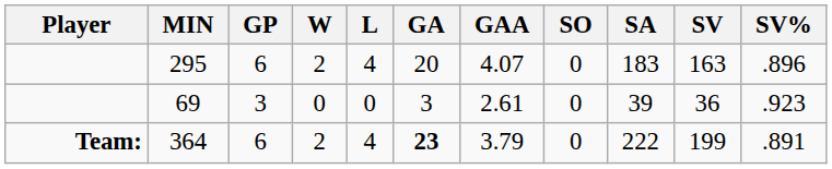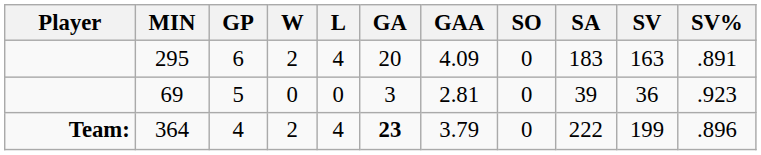295 | GAA: 4.07 -> 4.09
295 | SV%: .896 -> .891
69 | GP: 3 -> 5
69 | GAA: 2.61 -> 2.81
364 | GP: 6 -> 4
364 | SV%: .891 -> .896
